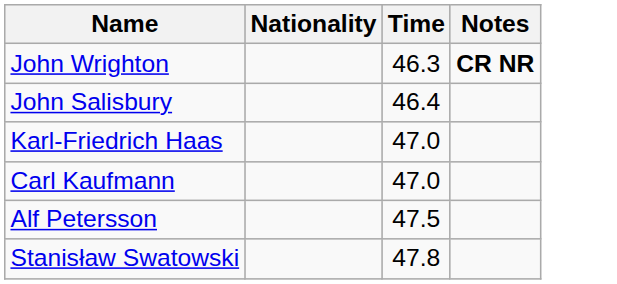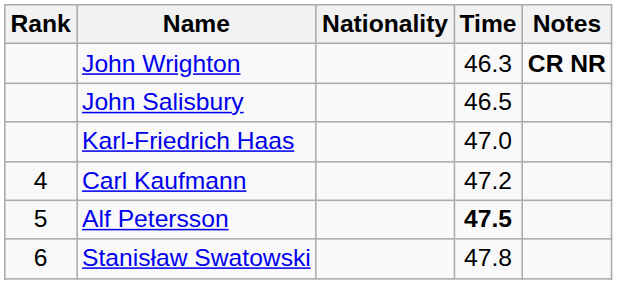+ column: Rank | 4 | 5 | 6
John Salisbury | Time: 46.4 -> 46.5
Carl Kaufmann | Time: 47.0 -> 47.2
Alf Petersson | Time: normal -> bold
